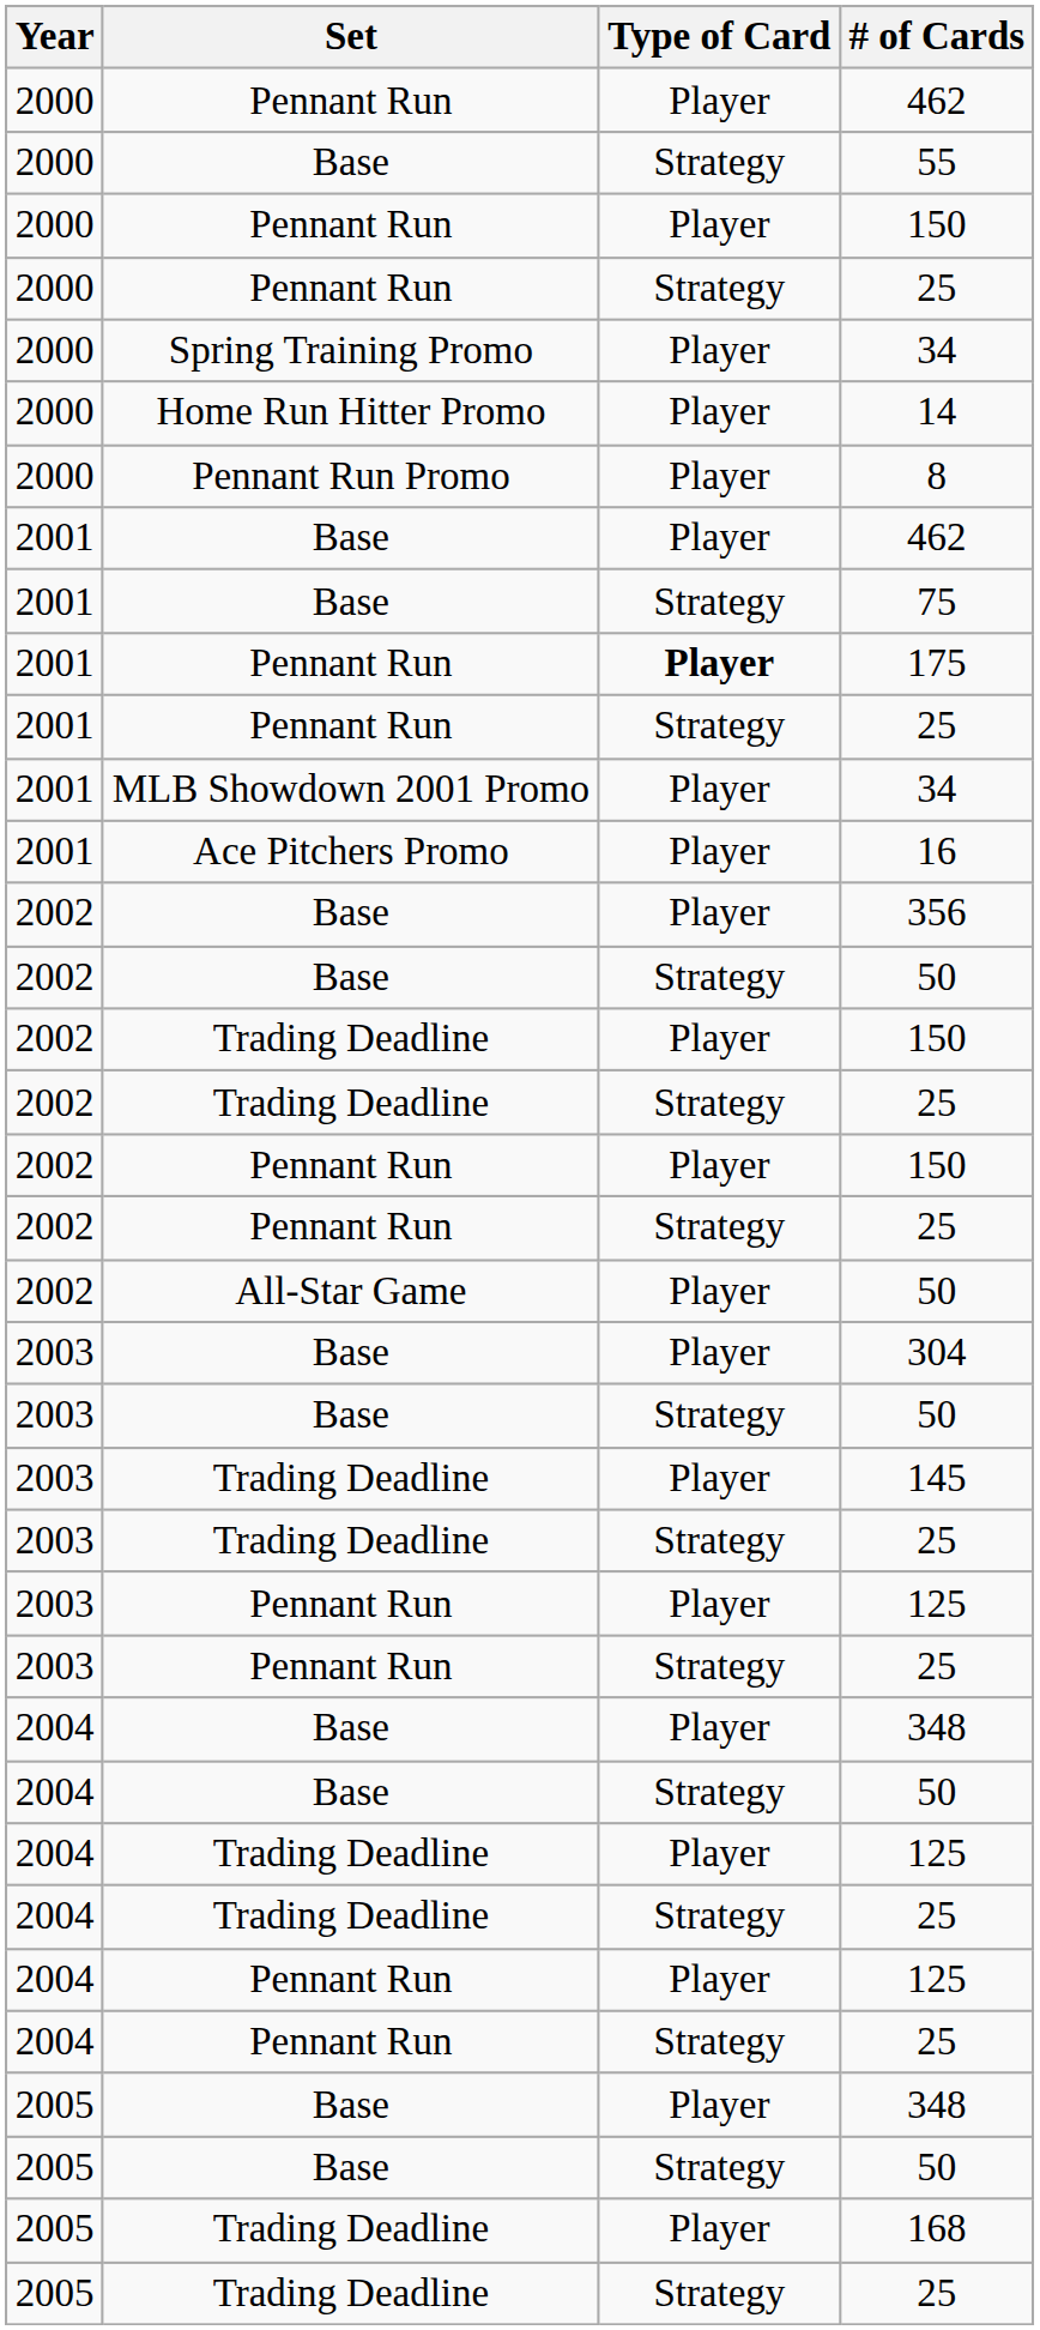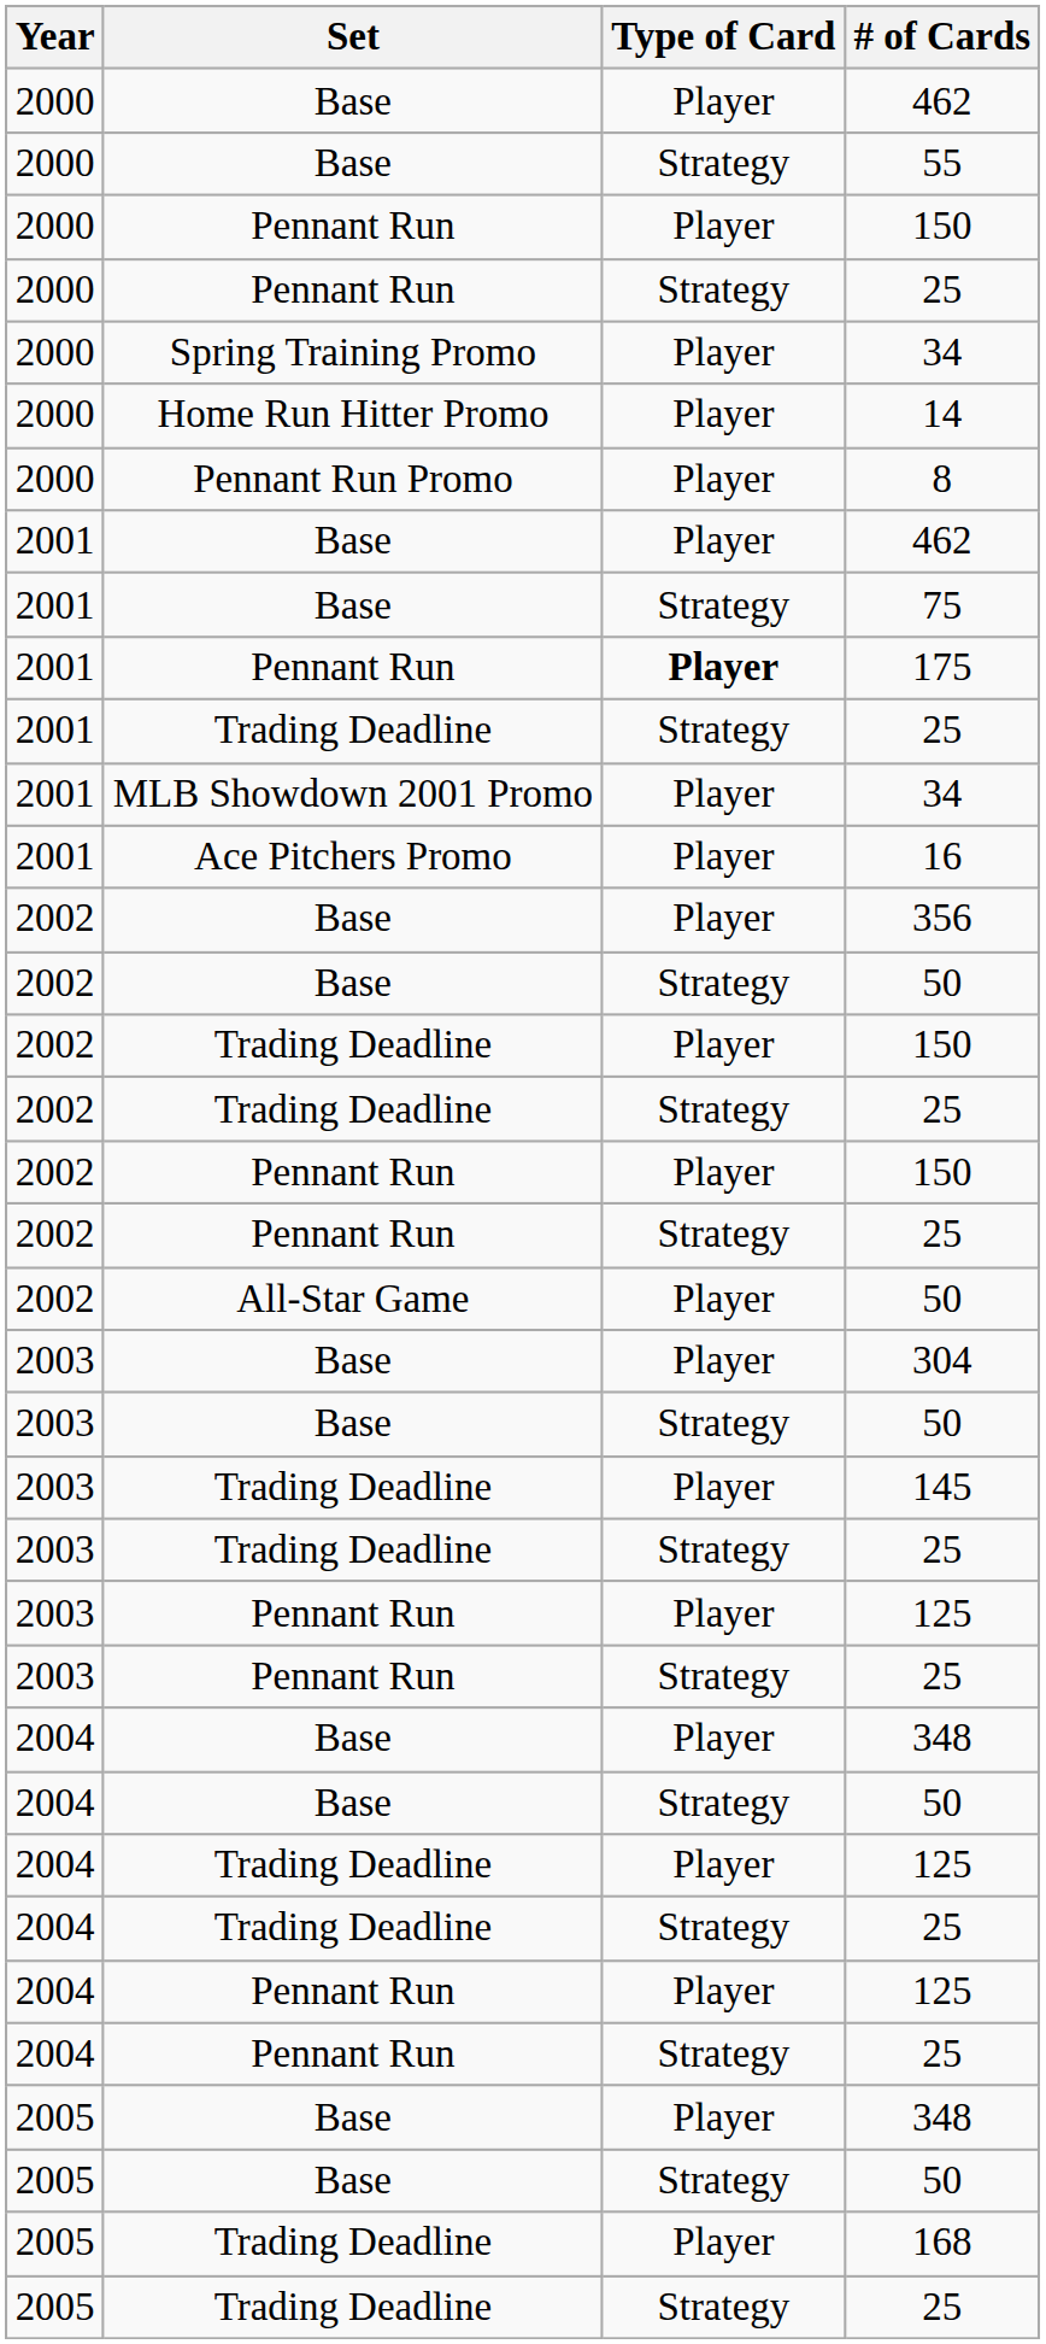2000 / 462 | Set: Pennant Run -> Base
2001 / 25 | Set: Pennant Run -> Trading Deadline
